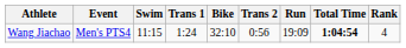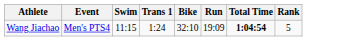- column: Trans 2 | 0:56
Wang Jiachao | Rank: 4 -> 5
